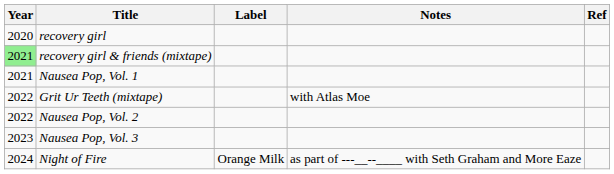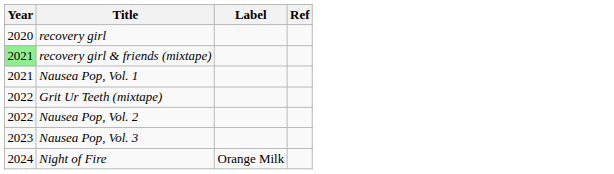- column: Notes | with Atlas Moe | as part of ---__--____ with Seth Graham and More Eaze
